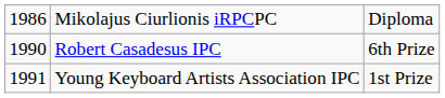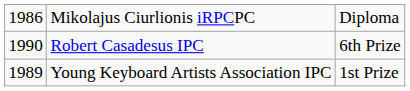Young Keyboard Artists Association IPC | column 1: 1991 -> 1989
